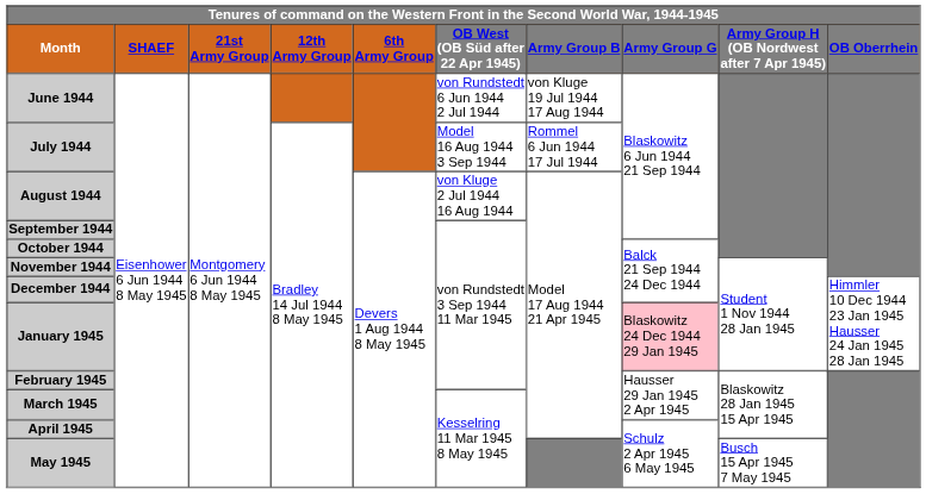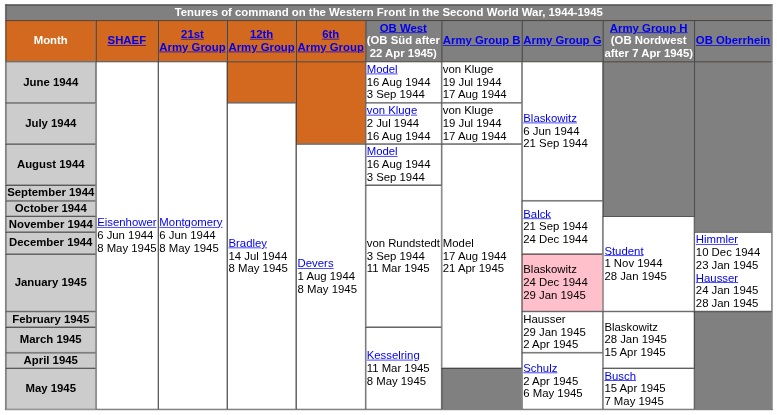June 1944 | OB West (OB Süd after 22 Apr 1945): von Rundstedt 6 Jun 1944 2 Jul 1944 -> Model 16 Aug 1944 3 Sep 1944
July 1944 | OB West (OB Süd after 22 Apr 1945): Model 16 Aug 1944 3 Sep 1944 -> von Kluge 2 Jul 1944 16 Aug 1944
July 1944 | Army Group B: Rommel 6 Jun 1944 17 Jul 1944 -> von Kluge 19 Jul 1944 17 Aug 1944
August 1944 | OB West (OB Süd after 22 Apr 1945): von Kluge 2 Jul 1944 16 Aug 1944 -> Model 16 Aug 1944 3 Sep 1944
